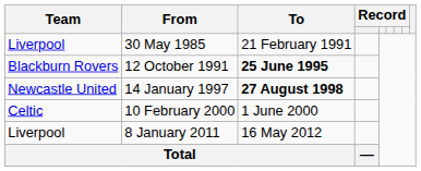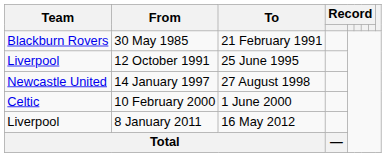30 May 1985 | Team: Liverpool -> Blackburn Rovers
12 October 1991 | Team: Blackburn Rovers -> Liverpool
12 October 1991 | To: bold -> normal
14 January 1997 | To: bold -> normal
